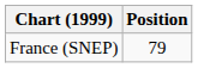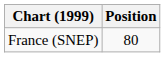France (SNEP) | Position: 79 -> 80
